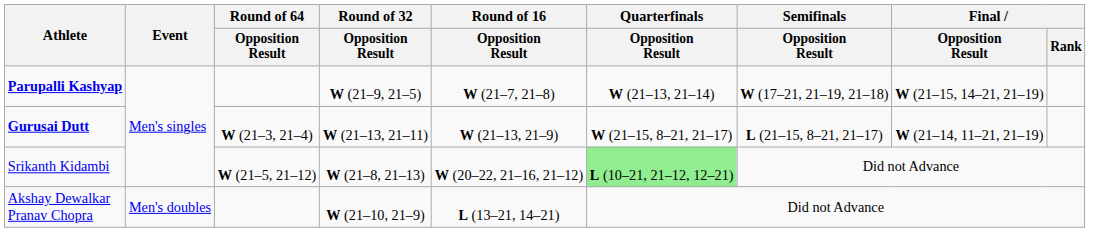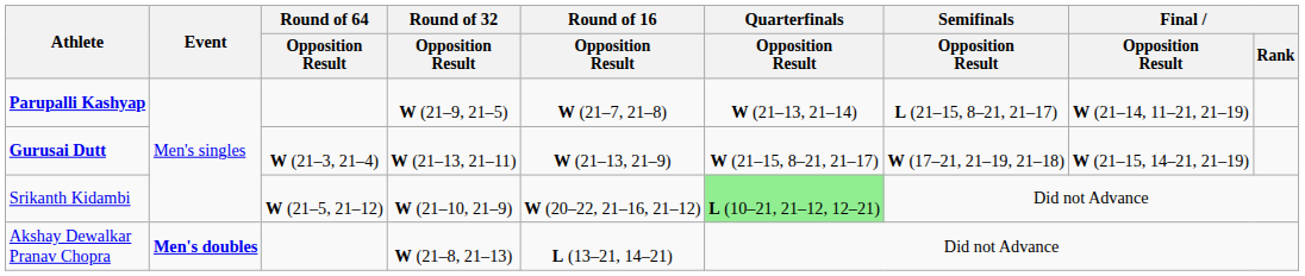Parupalli Kashyap | Semifinals / Opposition Result: W (17–21, 21–19, 21–18) -> L (21–15, 8–21, 21–17)
Parupalli Kashyap | Final / Opposition Result: W (21–15, 14–21, 21–19) -> W (21–14, 11–21, 21–19)
Gurusai Dutt | Semifinals / Opposition Result: L (21–15, 8–21, 21–17) -> W (17–21, 21–19, 21–18)
Gurusai Dutt | Final / Opposition Result: W (21–14, 11–21, 21–19) -> W (21–15, 14–21, 21–19)
Srikanth Kidambi | Round of 32 / Opposition Result: W (21–8, 21–13) -> W (21–10, 21–9)
Akshay Dewalkar Pranav Chopra | Event: normal -> bold
Akshay Dewalkar Pranav Chopra | Round of 32 / Opposition Result: W (21–10, 21–9) -> W (21–8, 21–13)
